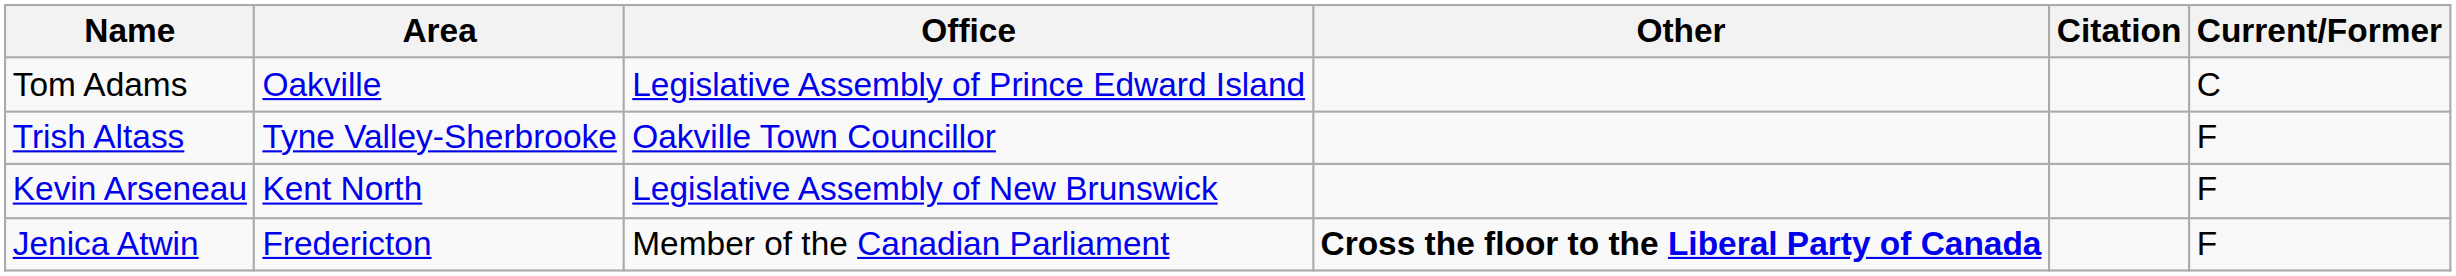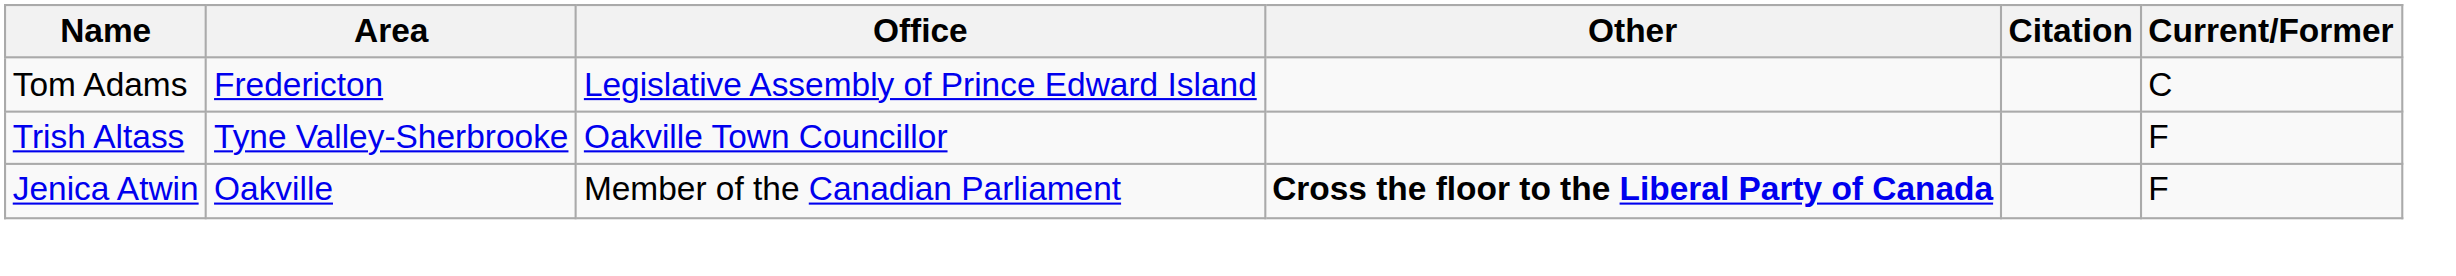Tom Adams | Area: Oakville -> Fredericton
- row: Kevin Arseneau | Kent North | Legislative Assembly of New Brunswick | F
Jenica Atwin | Area: Fredericton -> Oakville
